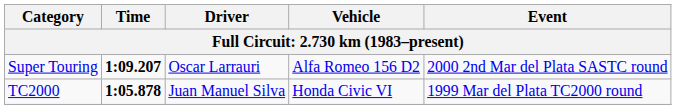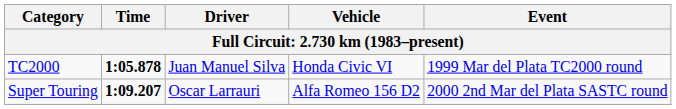rows swapped: TC2000 <-> Super Touring
